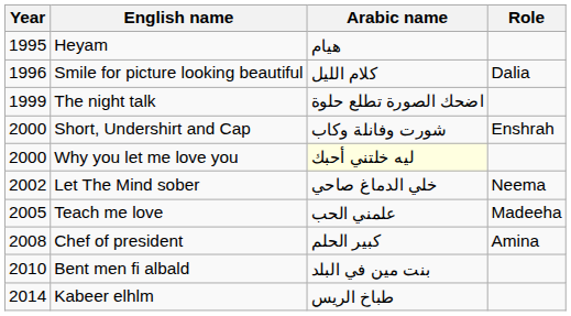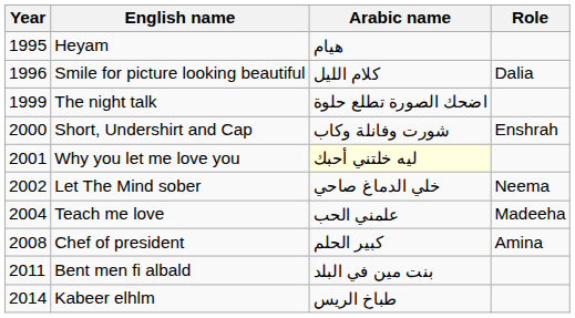Why you let me love you | Year: 2000 -> 2001
Teach me love | Year: 2005 -> 2004
Bent men fi albald | Year: 2010 -> 2011
